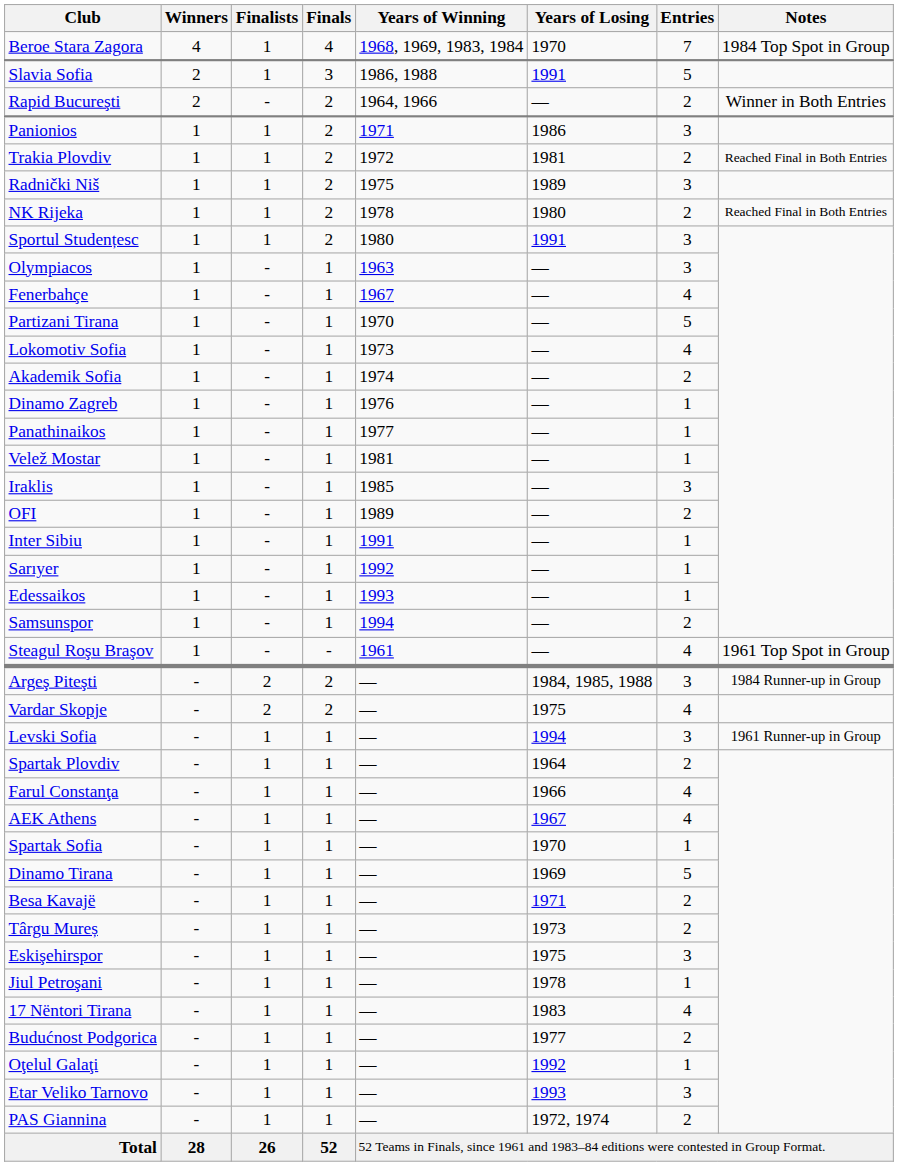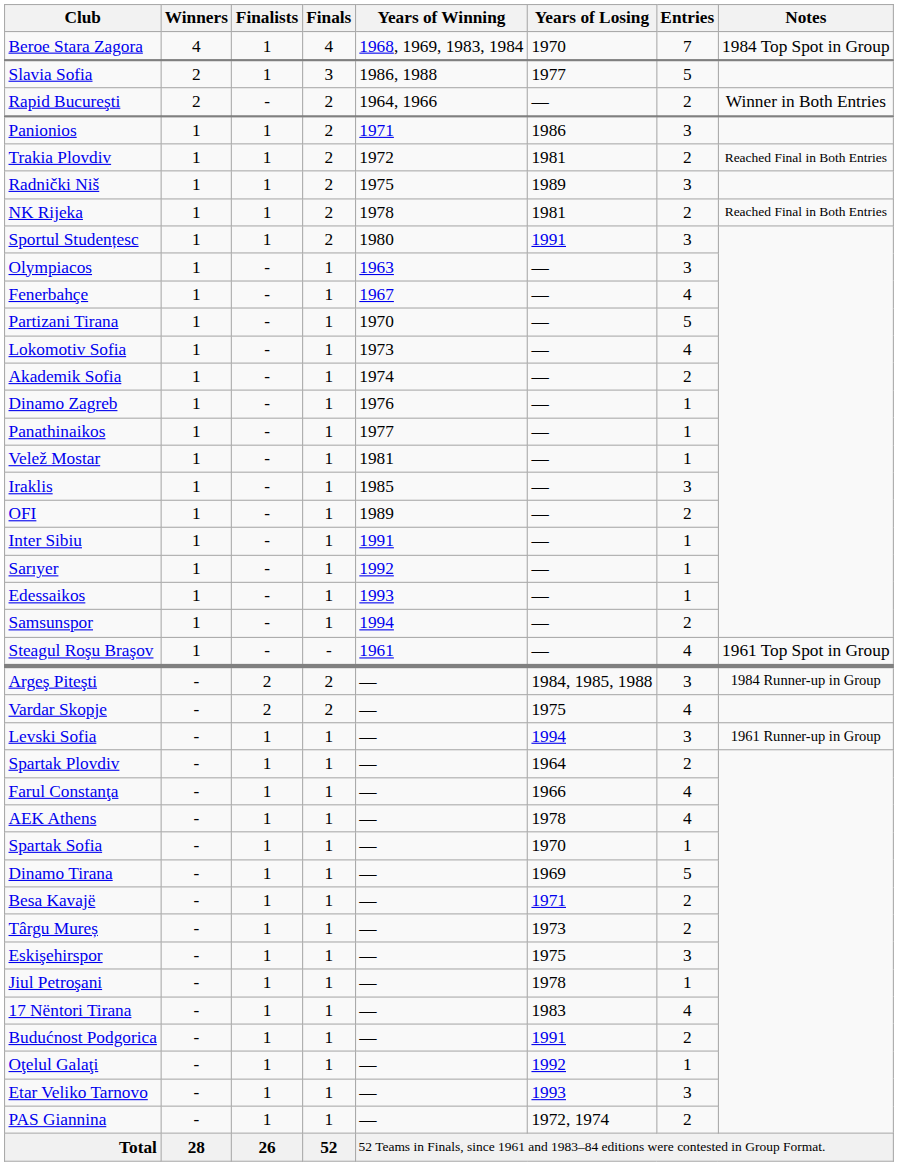Slavia Sofia | Years of Losing: 1991 -> 1977
NK Rijeka | Years of Losing: 1980 -> 1981
AEK Athens | Years of Losing: 1967 -> 1978
Budućnost Podgorica | Years of Losing: 1977 -> 1991
